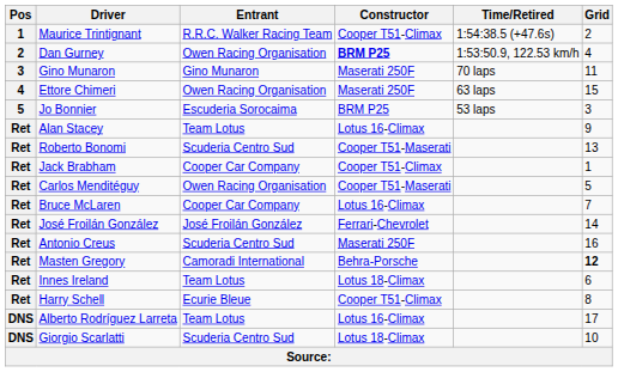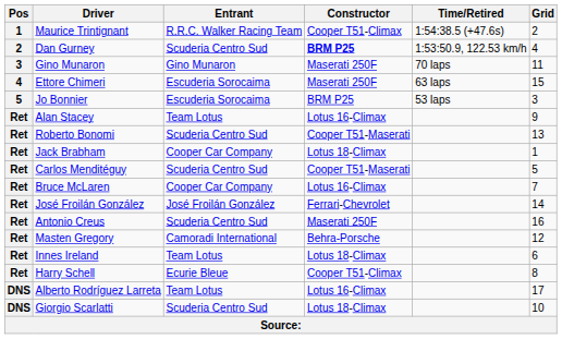Dan Gurney | Entrant: Owen Racing Organisation -> Scuderia Centro Sud
Ettore Chimeri | Entrant: Owen Racing Organisation -> Escuderia Sorocaima
Jack Brabham | Constructor: Cooper T51-Climax -> Lotus 18-Climax
Carlos Menditéguy | Entrant: Owen Racing Organisation -> Scuderia Centro Sud
Masten Gregory | Grid: bold -> normal
